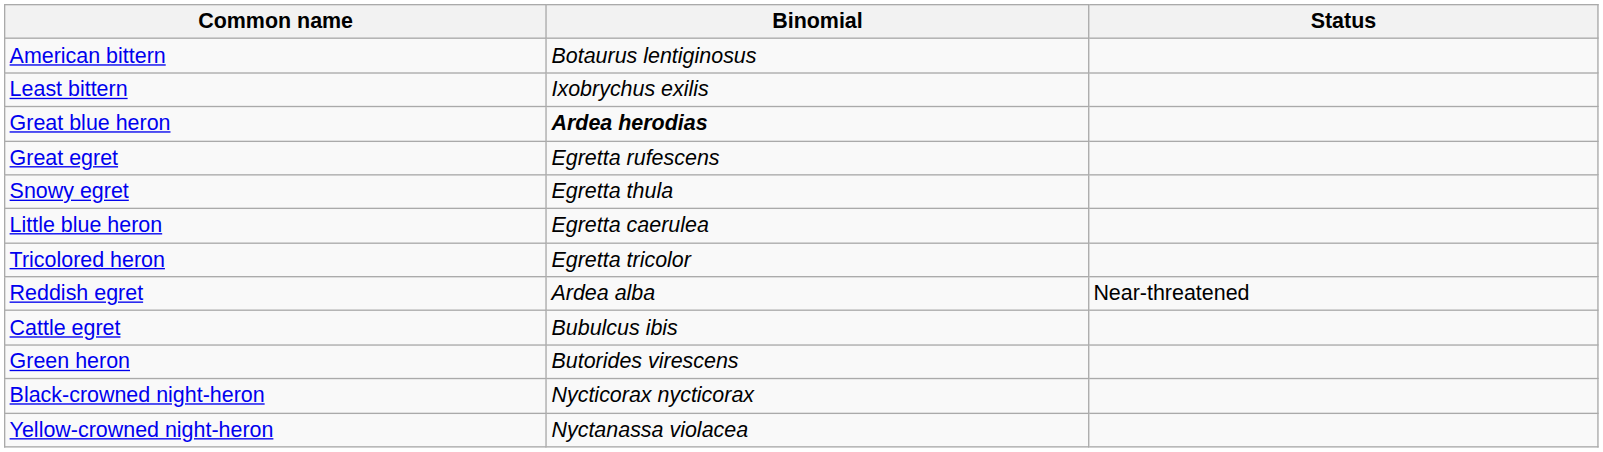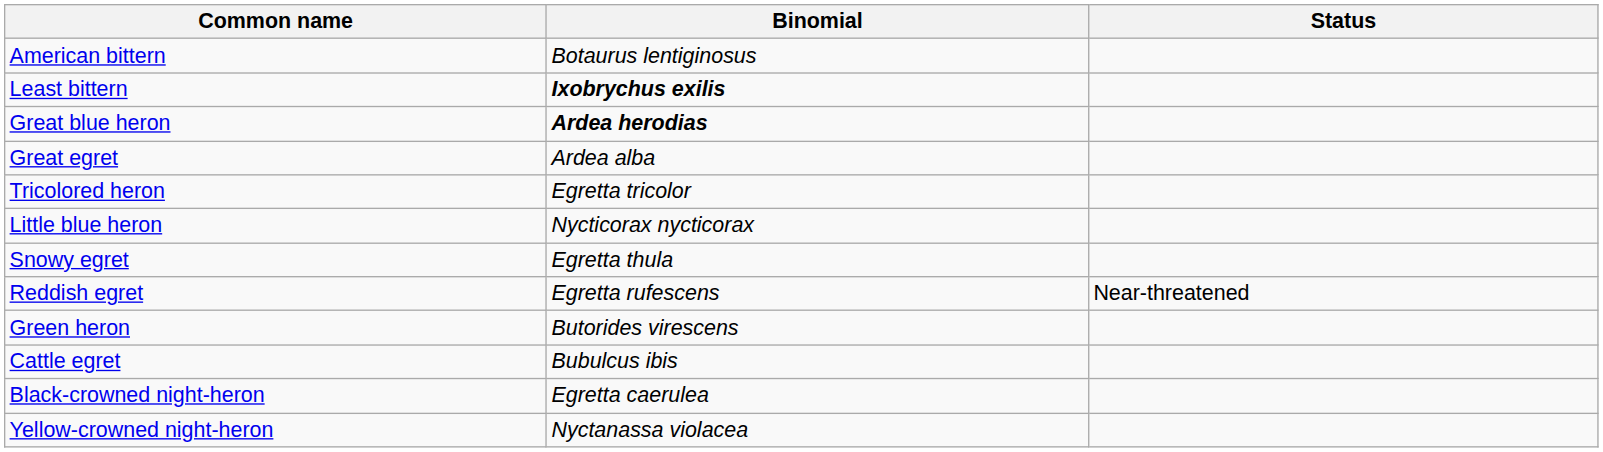Least bittern | Binomial: normal -> bold
Great egret | Binomial: Egretta rufescens -> Ardea alba
rows swapped: Snowy egret <-> Tricolored heron
Little blue heron | Binomial: Egretta caerulea -> Nycticorax nycticorax
Reddish egret | Binomial: Ardea alba -> Egretta rufescens
rows swapped: Cattle egret <-> Green heron
Black-crowned night-heron | Binomial: Nycticorax nycticorax -> Egretta caerulea
